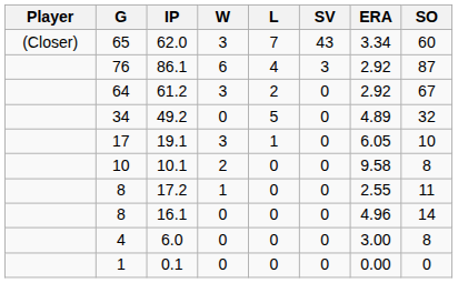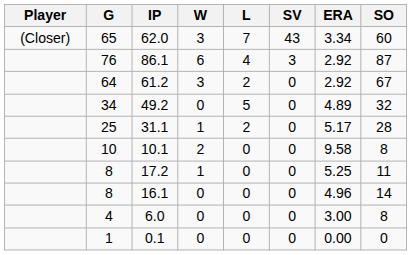+ row: 25 | 31.1 | 1 | 2 | 0 | 5.17 | 28
- row: 17 | 19.1 | 3 | 1 | 0 | 6.05 | 10
17.2 | ERA: 2.55 -> 5.25
